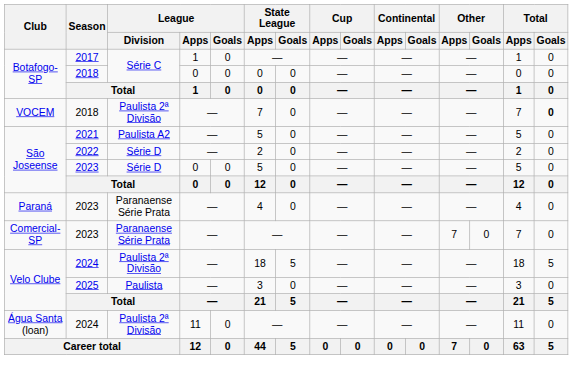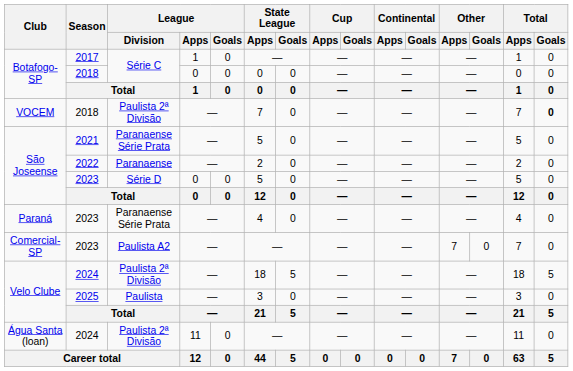São Joseense / 2021 | League / Division: Paulista A2 -> Paranaense Série Prata
São Joseense / 2022 | League / Division: Série D -> Paranaense
Comercial-SP | League / Division: Paranaense Série Prata -> Paulista A2
